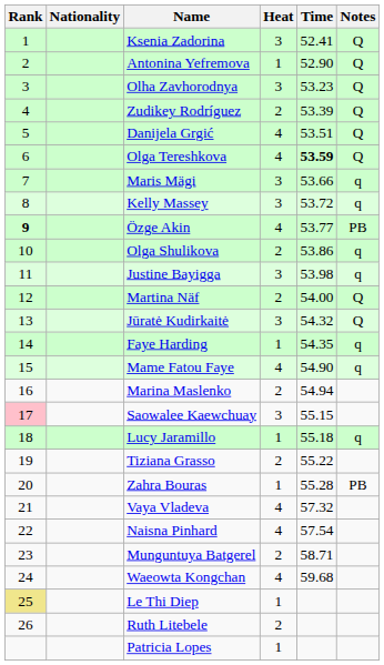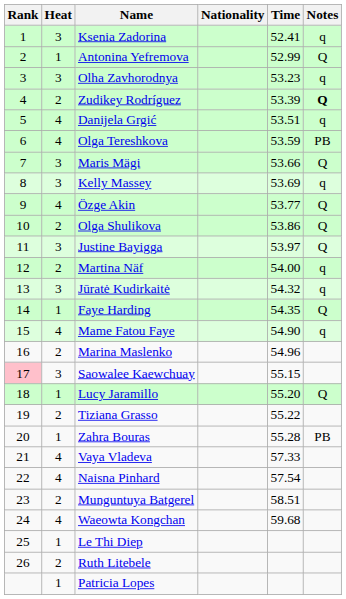columns swapped: Heat <-> Nationality
Ksenia Zadorina | Notes: Q -> q
Antonina Yefremova | Time: 52.90 -> 52.99
Olha Zavhorodnya | Notes: Q -> q
Zudikey Rodríguez | Notes: normal -> bold
Danijela Grgić | Notes: Q -> q
Olga Tereshkova | Time: bold -> normal
Olga Tereshkova | Notes: Q -> PB
Maris Mägi | Notes: q -> Q
Kelly Massey | Time: 53.72 -> 53.69
Özge Akin | Rank: bold -> normal
Özge Akin | Notes: PB -> Q
Olga Shulikova | Notes: q -> Q
Justine Bayigga | Time: 53.98 -> 53.97
Justine Bayigga | Notes: q -> Q
Martina Näf | Notes: Q -> q
Jūratė Kudirkaitė | Notes: Q -> q
Faye Harding | Notes: q -> Q
Marina Maslenko | Time: 54.94 -> 54.96
Lucy Jaramillo | Time: 55.18 -> 55.20
Lucy Jaramillo | Notes: q -> Q
Vaya Vladeva | Time: 57.32 -> 57.33
Munguntuya Batgerel | Time: 58.71 -> 58.51
Le Thi Diep | Rank: khaki background -> no background
